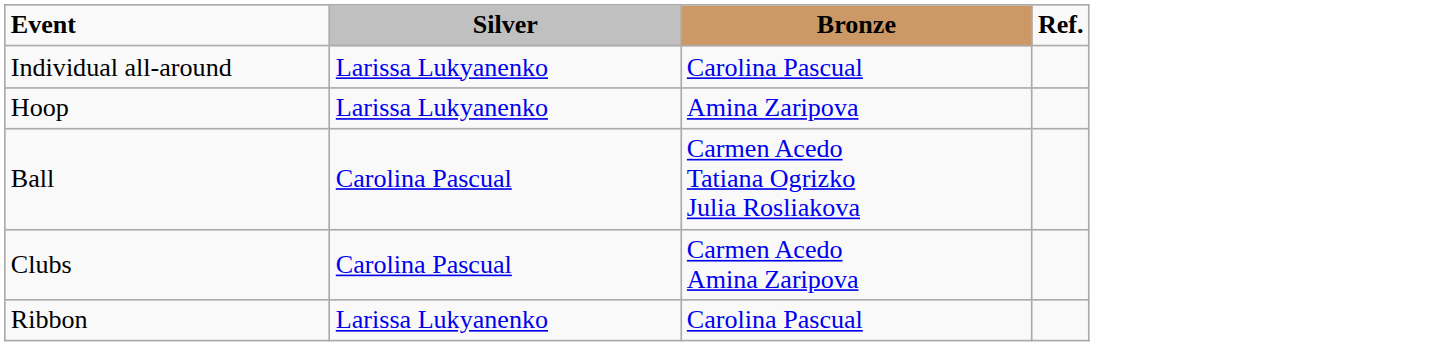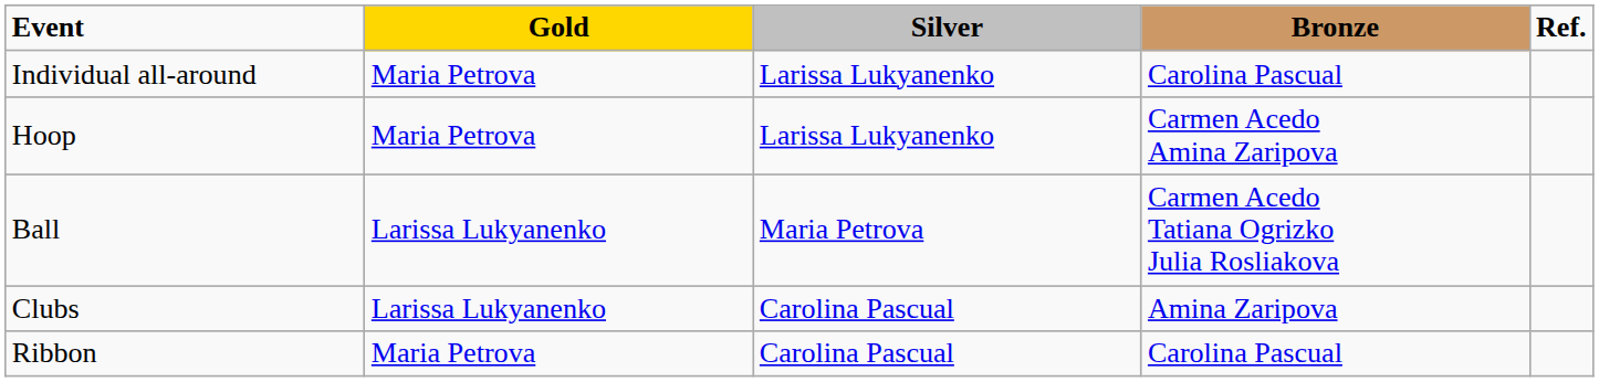+ column: Gold | Maria Petrova | Maria Petrova | Larissa Lukyanenko | Larissa Lukyanenko | Maria Petrova
Hoop | Bronze: Amina Zaripova -> Carmen Acedo Amina Zaripova
Ball | Silver: Carolina Pascual -> Maria Petrova
Clubs | Bronze: Carmen Acedo Amina Zaripova -> Amina Zaripova
Ribbon | Silver: Larissa Lukyanenko -> Carolina Pascual
